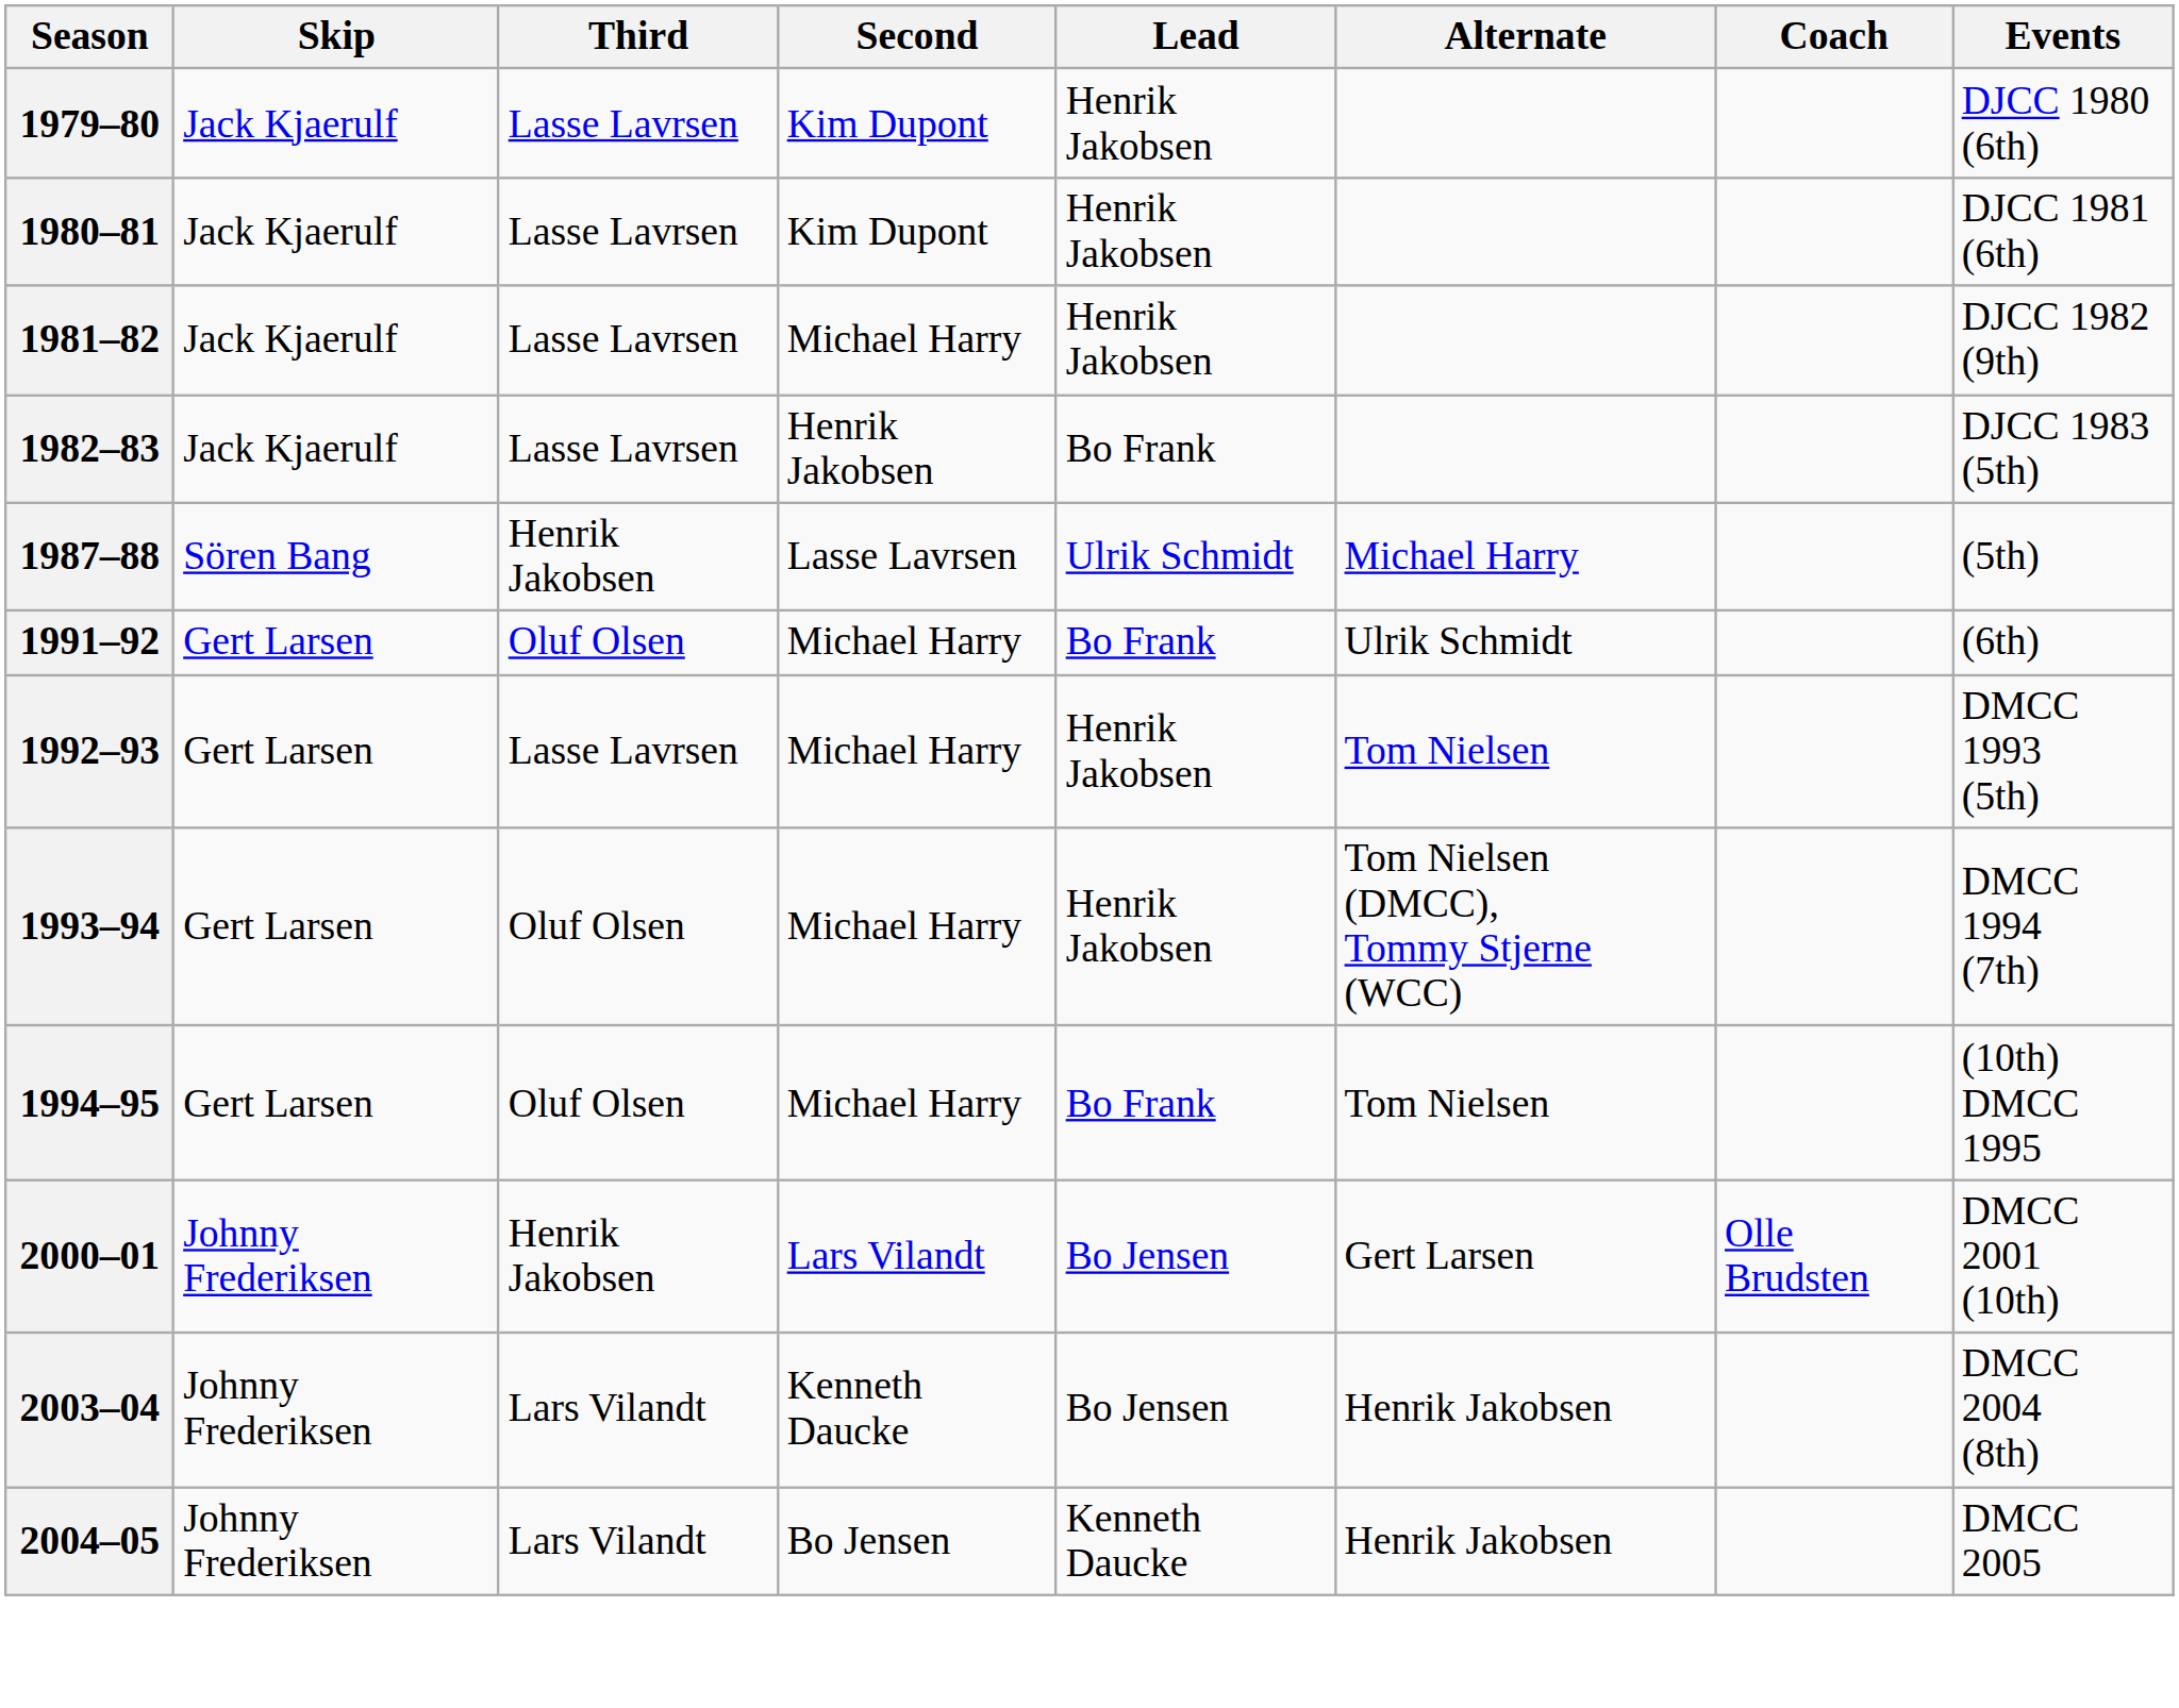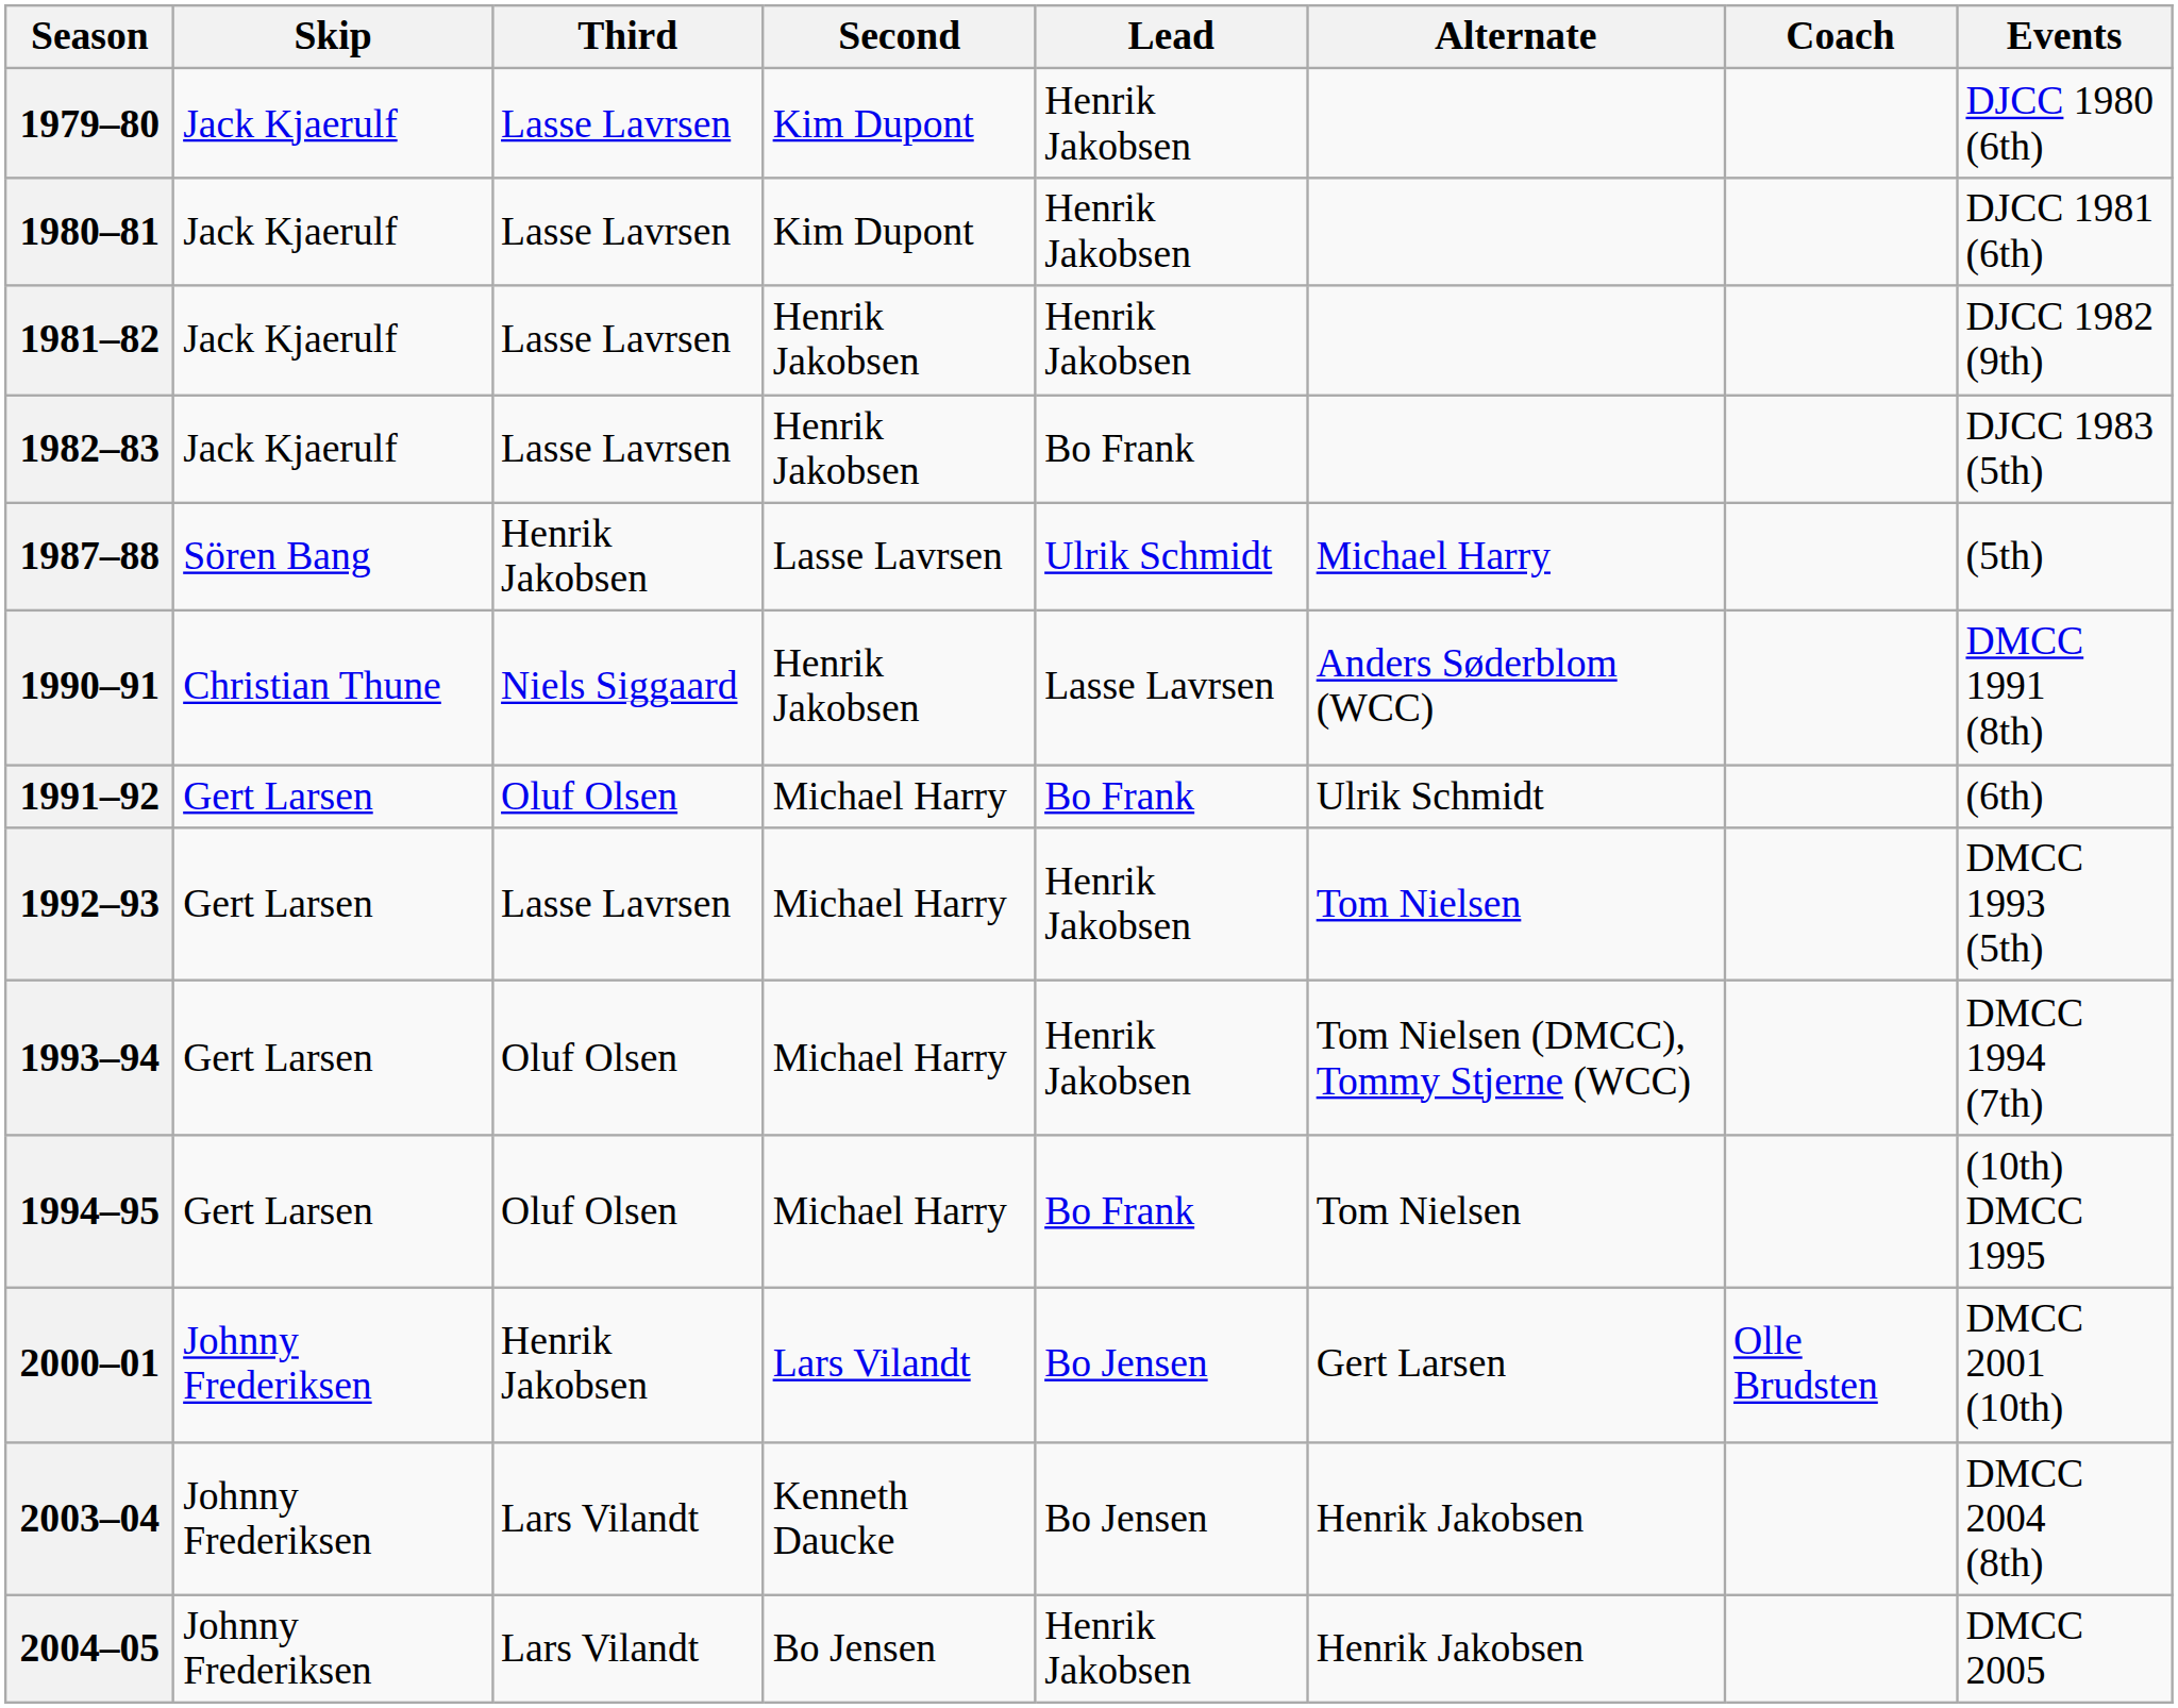1981–82 | Second: Michael Harry -> Henrik Jakobsen
+ row: 1990–91 | Christian Thune | Niels Siggaard | Henrik Jakobsen | Lasse Lavrsen | Anders Søderblom (WCC) | DMCC 1991 (8th)
2004–05 | Lead: Kenneth Daucke -> Henrik Jakobsen
